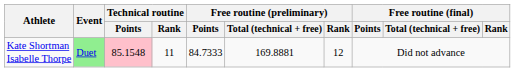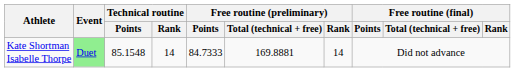Kate Shortman Isabelle Thorpe | Technical routine / Points: pink background -> no background
Kate Shortman Isabelle Thorpe | Technical routine / Rank: 11 -> 14
Kate Shortman Isabelle Thorpe | Free routine (preliminary) / Rank: 12 -> 14
